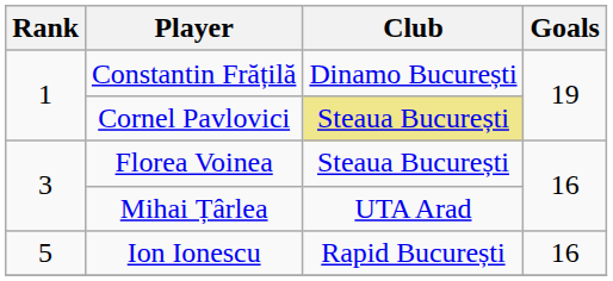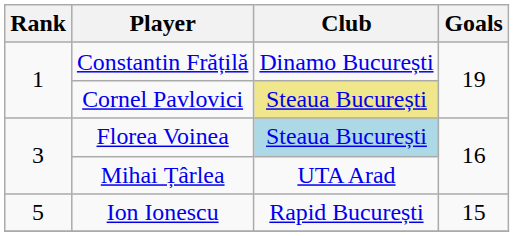Florea Voinea | Club: no background -> lightblue background
Ion Ionescu | Goals: 16 -> 15
